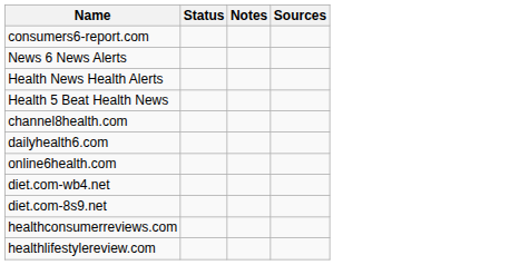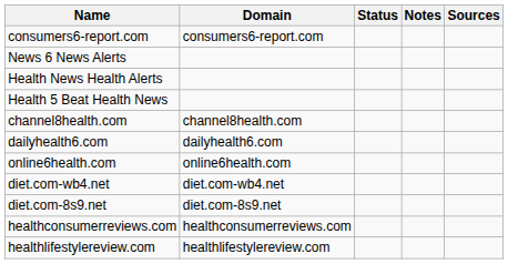+ column: Domain | consumers6-report.com | channel8health.com | dailyhealth6.com | online6health.com | diet.com-wb4.net | diet.com-8s9.net | healthconsumerreviews.com | healthlifestylereview.com
